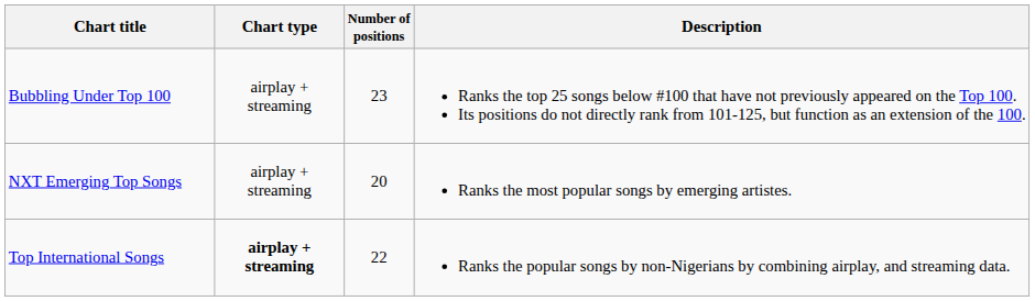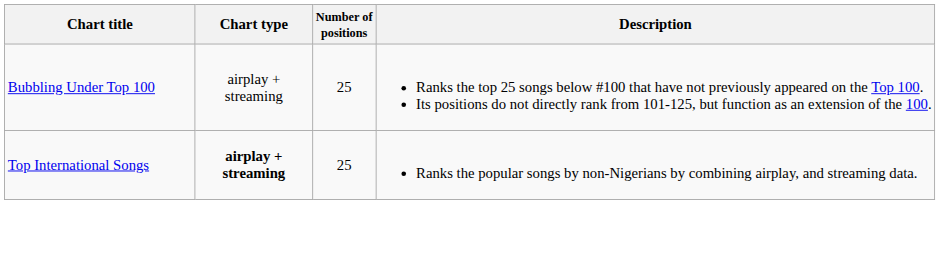Bubbling Under Top 100 | Number of positions: 23 -> 25
- row: NXT Emerging Top Songs | airplay + streaming | 20 | Ranks the most popular songs by emerging artistes.
Top International Songs | Number of positions: 22 -> 25
